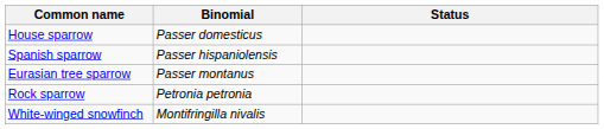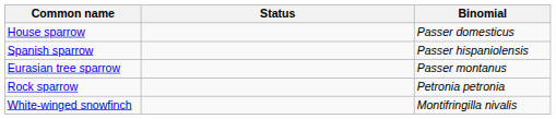columns swapped: Binomial <-> Status
